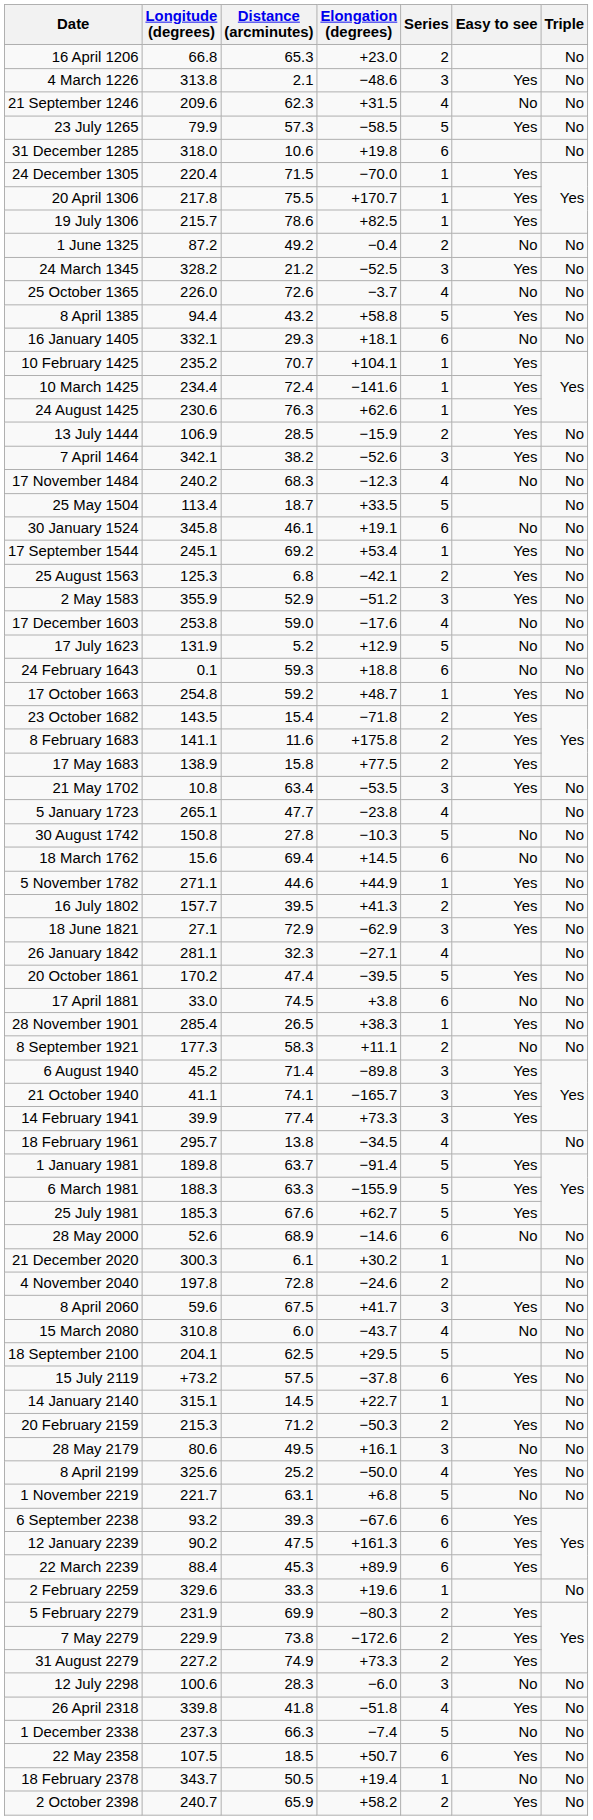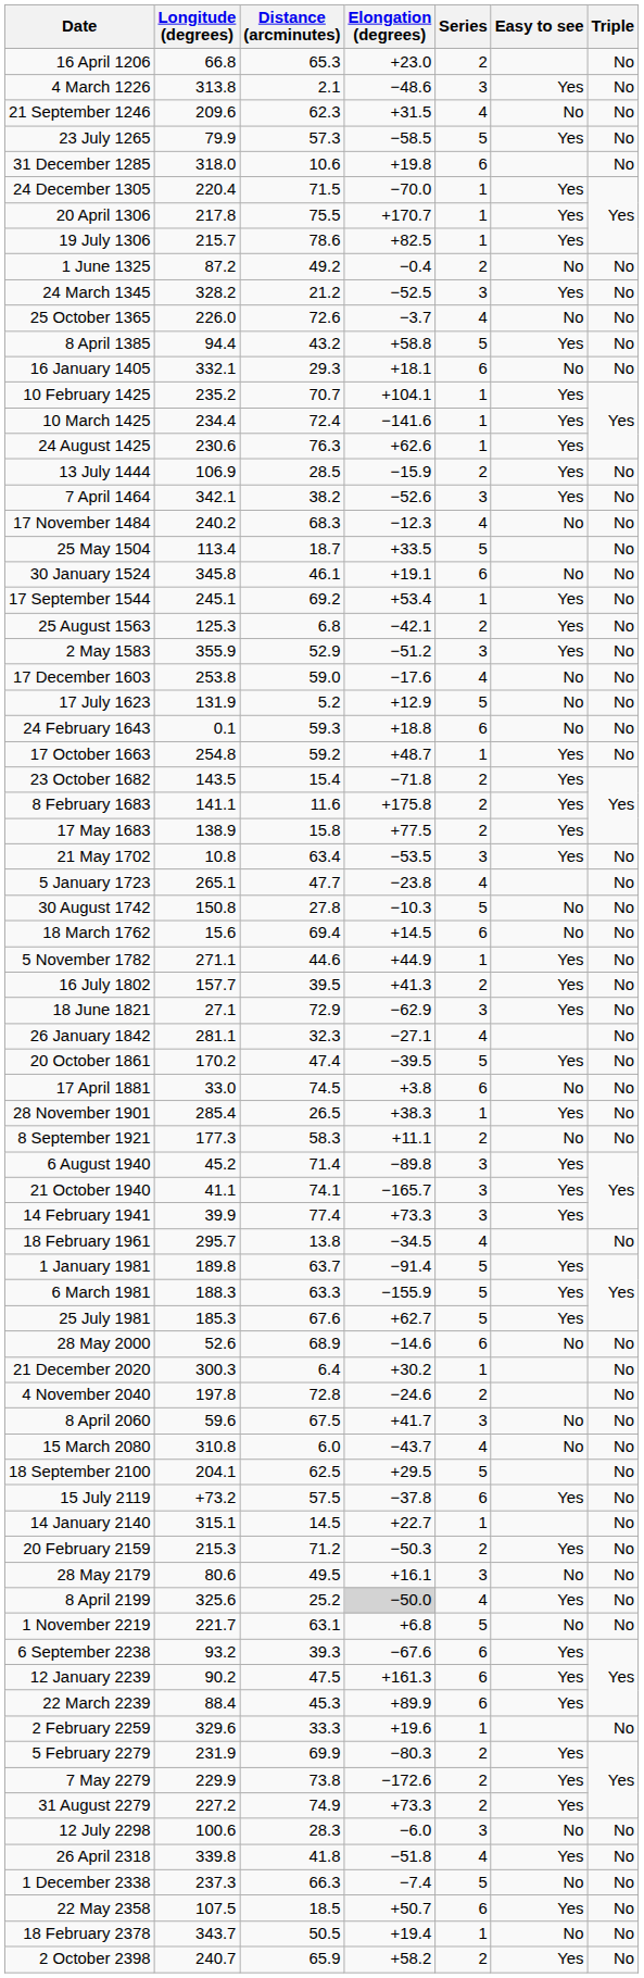21 December 2020 | Distance (arcminutes): 6.1 -> 6.4
8 April 2060 | Easy to see: Yes -> No
8 April 2199 | Elongation (degrees): no background -> lightgrey background
